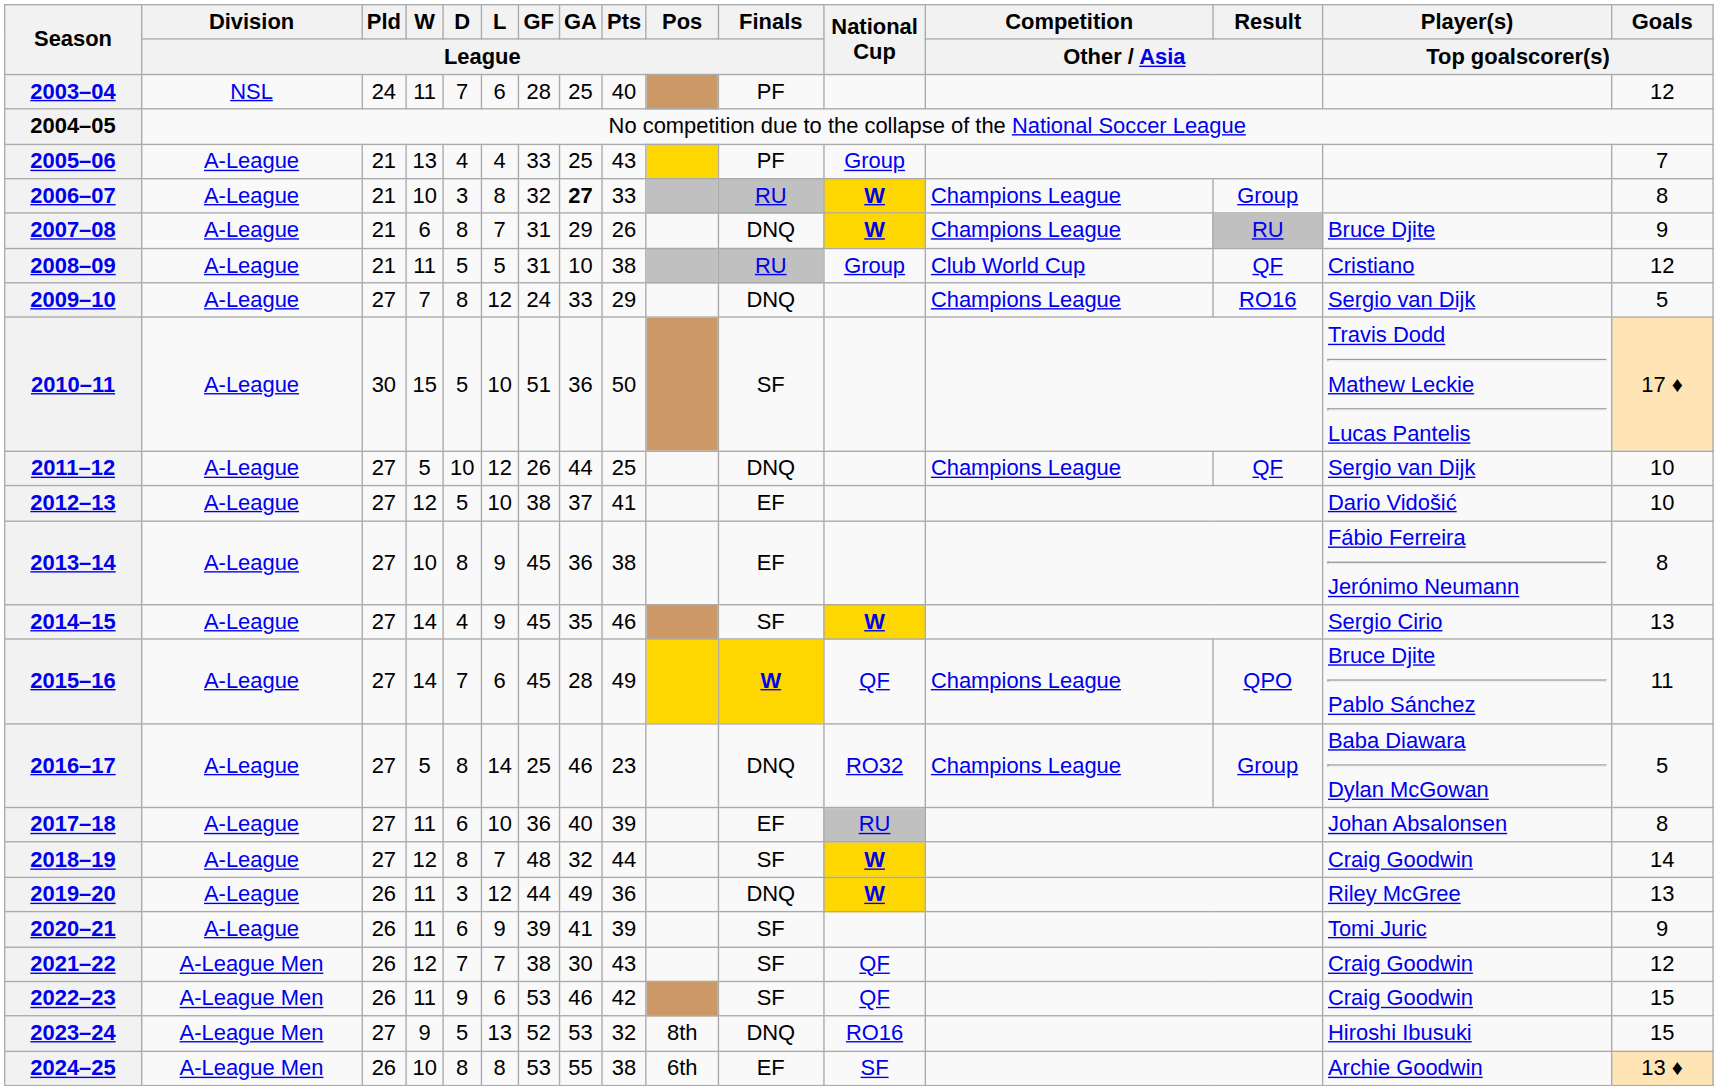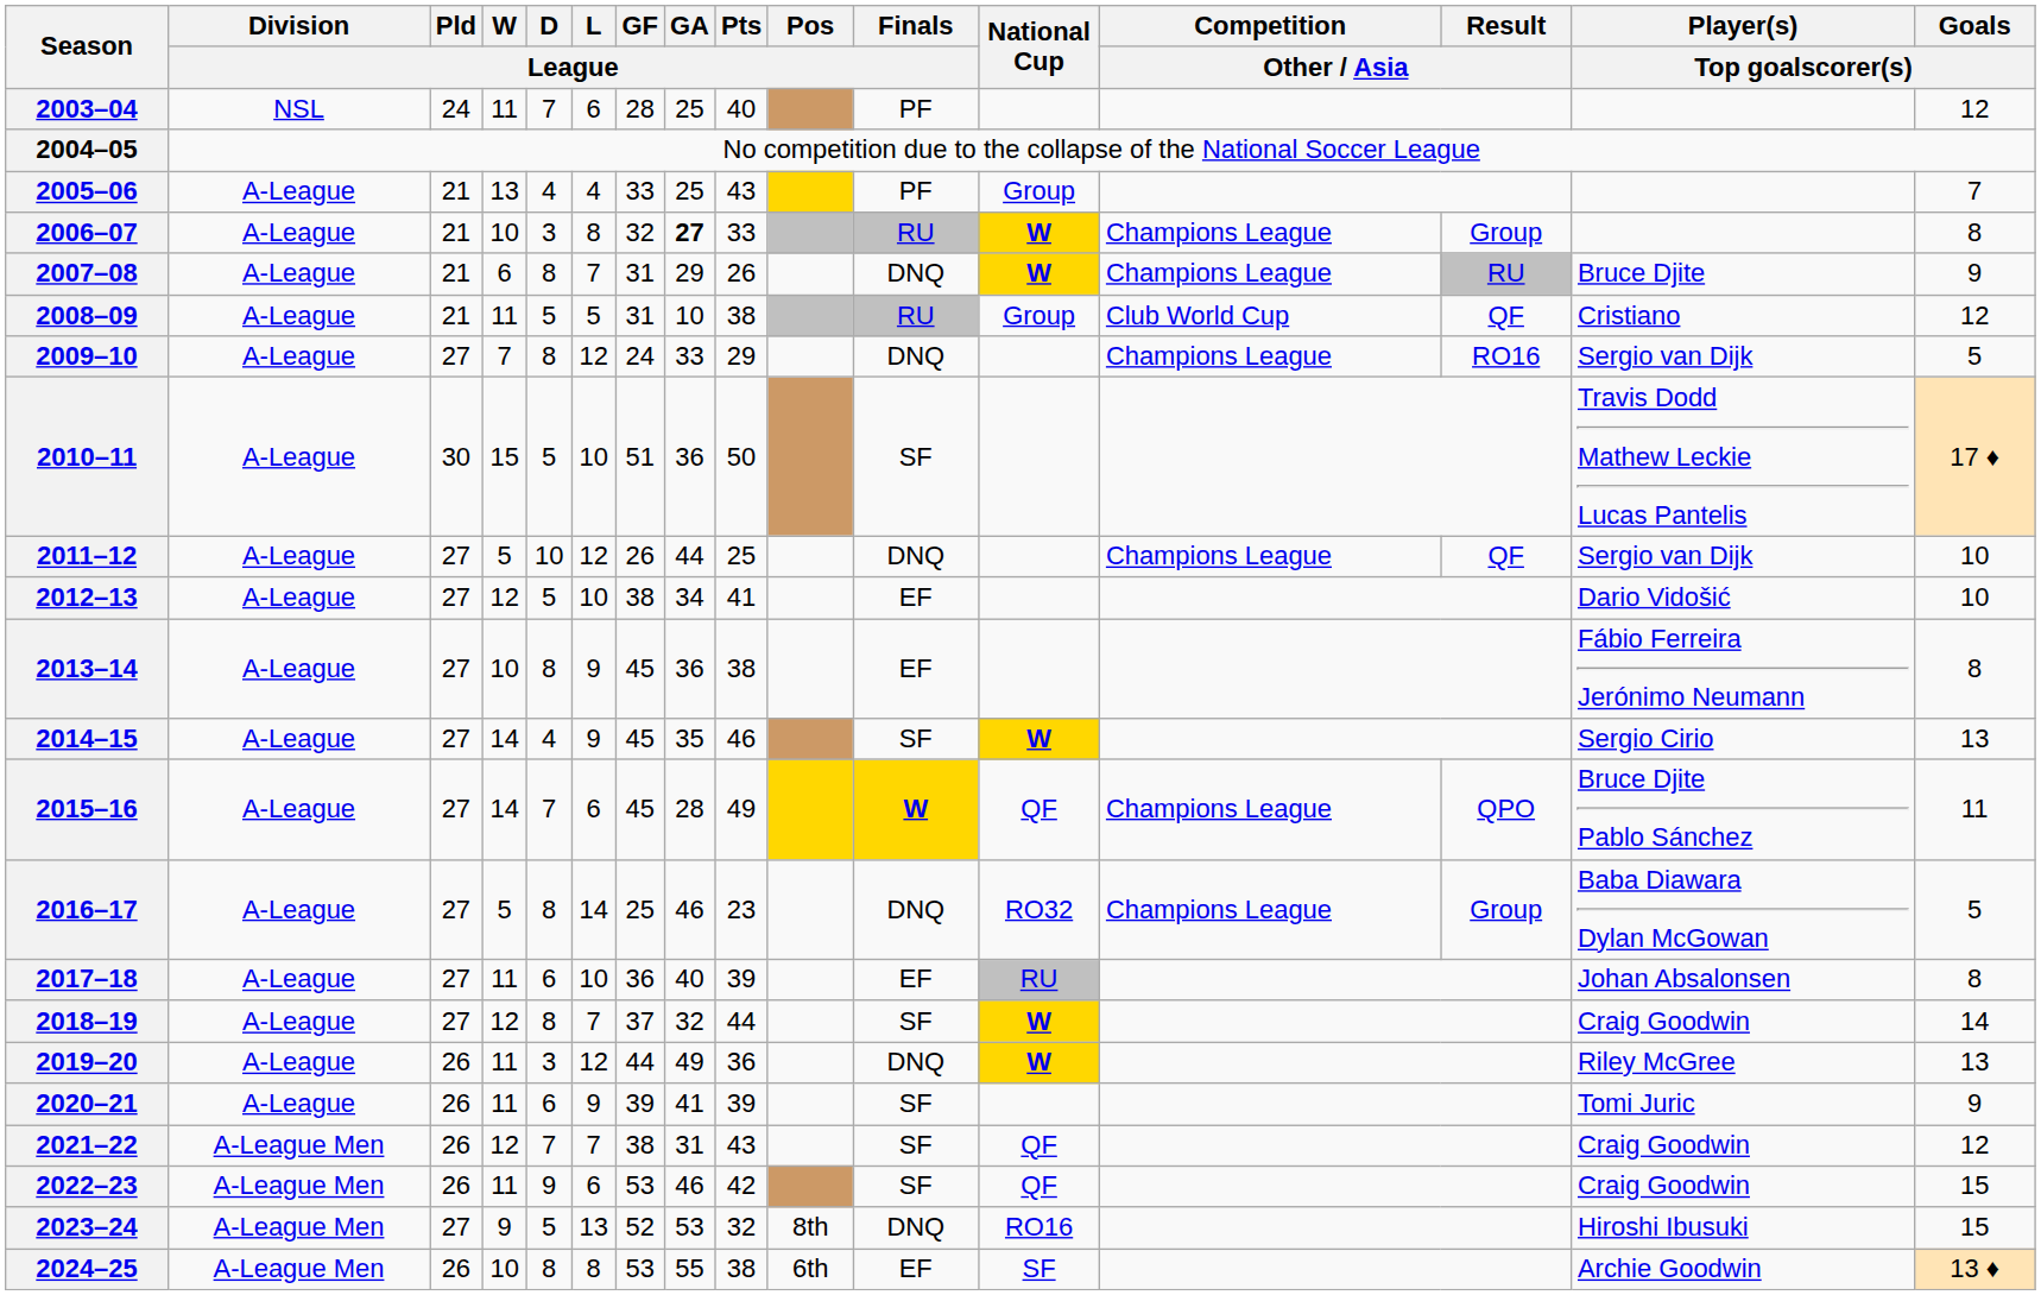2012–13 | GA / League: 37 -> 34
2018–19 | GF / League: 48 -> 37
2021–22 | GA / League: 30 -> 31
